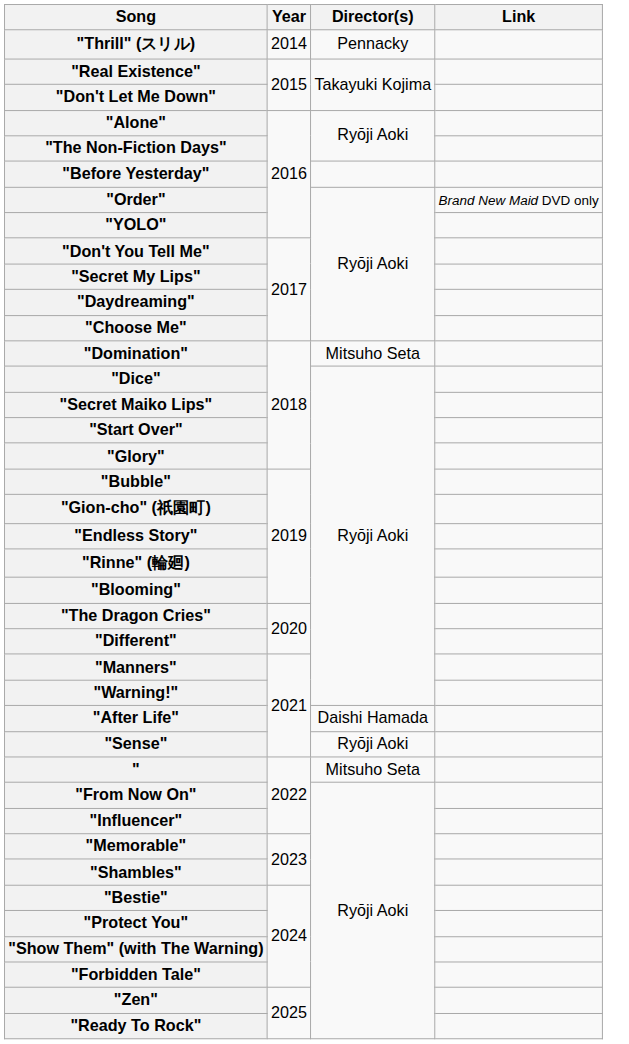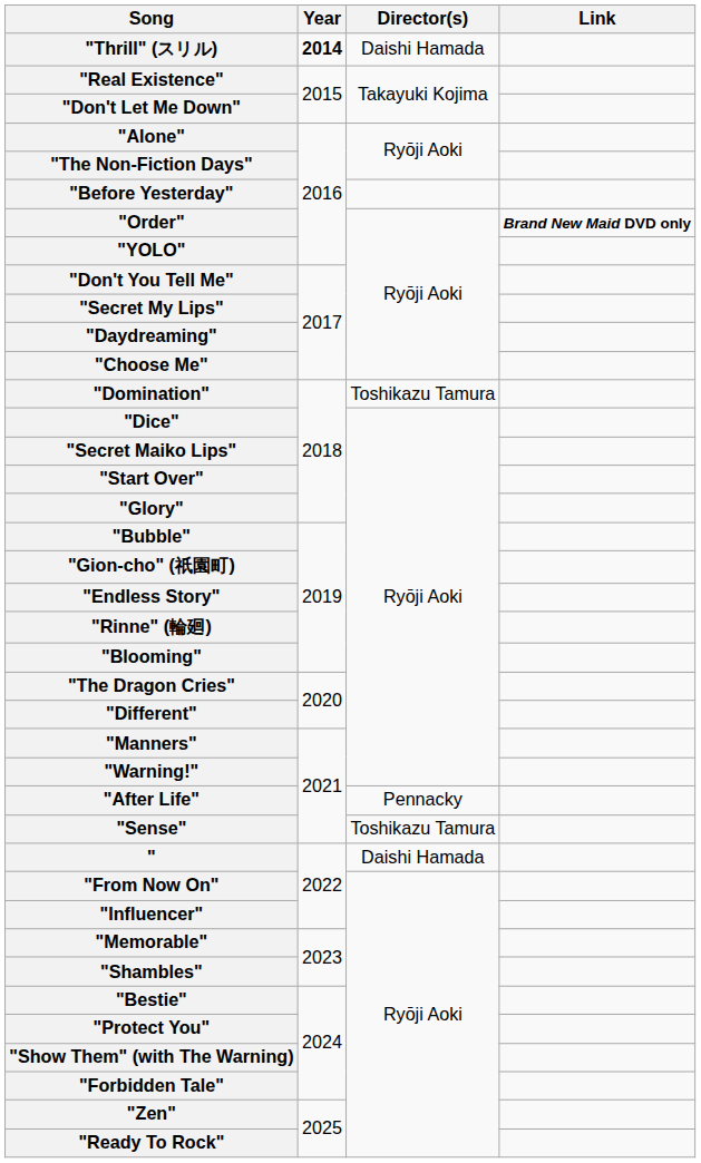"Thrill" (スリル) | Year: normal -> bold
"Thrill" (スリル) | Director(s): Pennacky -> Daishi Hamada
"Order" | Link: normal -> bold
"Domination" | Director(s): Mitsuho Seta -> Toshikazu Tamura
"After Life" | Director(s): Daishi Hamada -> Pennacky
"Sense" | Director(s): Ryōji Aoki -> Toshikazu Tamura
" | Director(s): Mitsuho Seta -> Daishi Hamada
